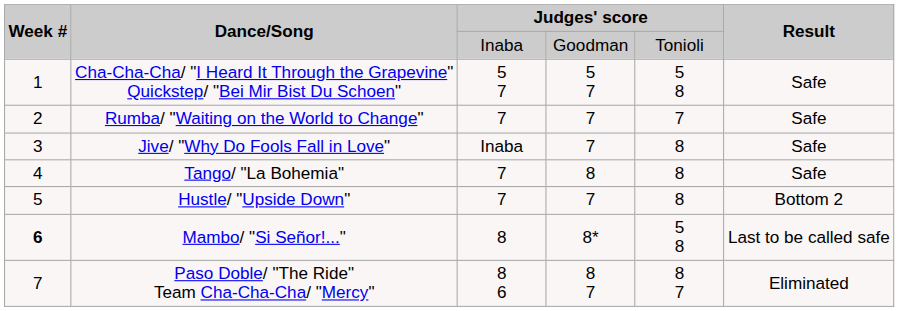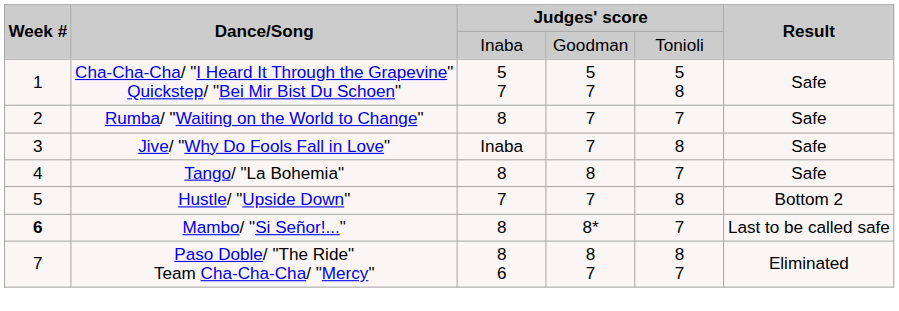Rumba/ "Waiting on the World to Change" | column 3: 7 -> 8
Tango/ "La Bohemia" | column 3: 7 -> 8
Tango/ "La Bohemia" | column 5: 8 -> 7
Mambo/ "Si Señor!..." | column 5: 5 8 -> 7
